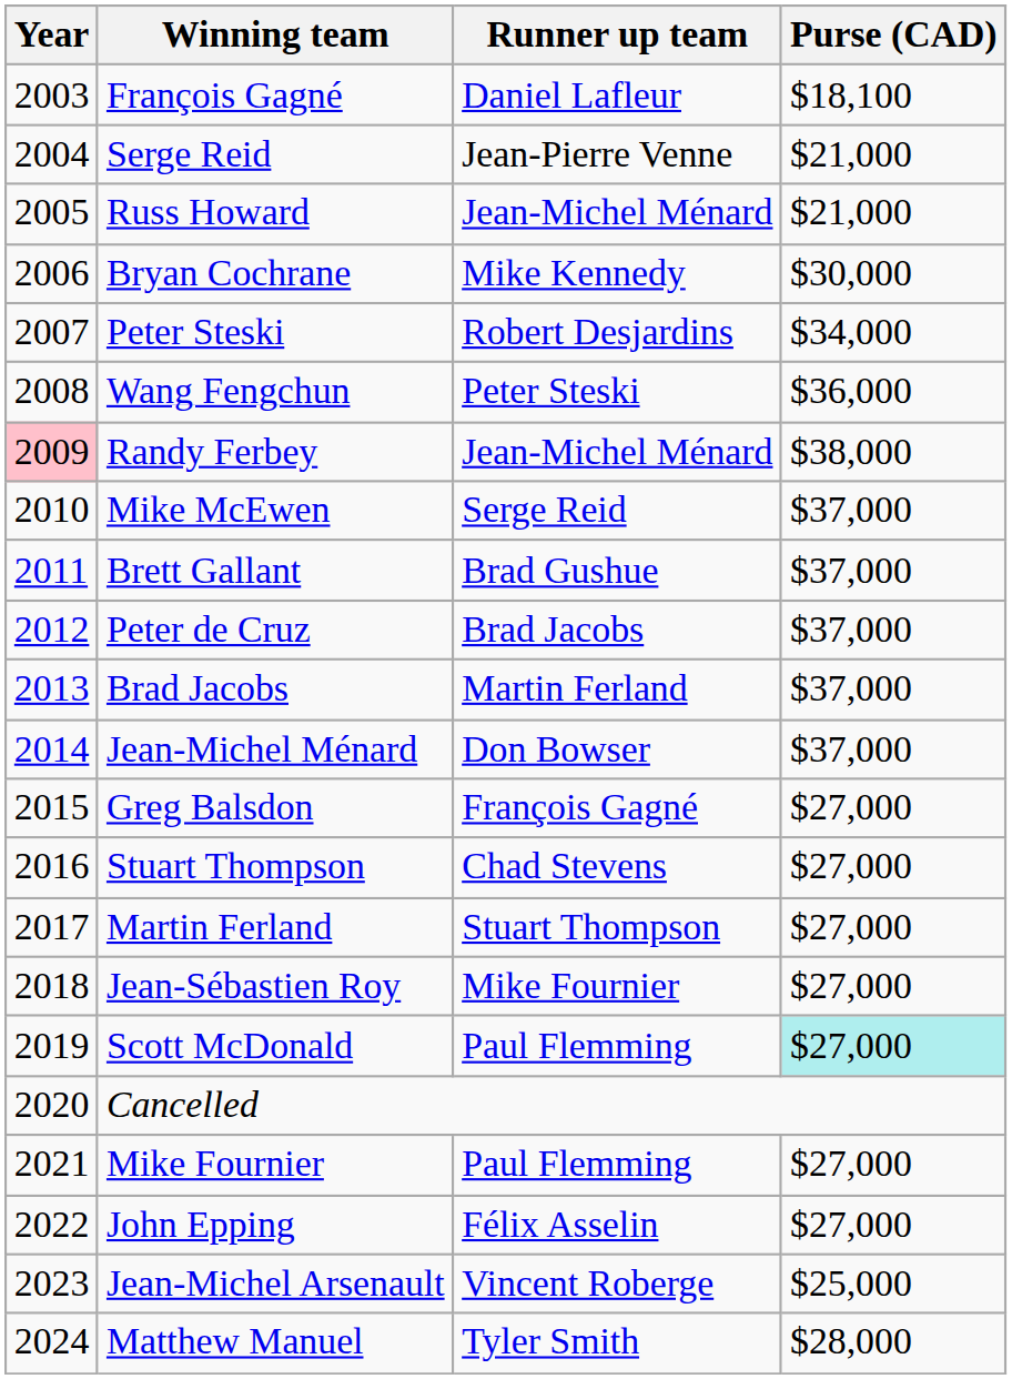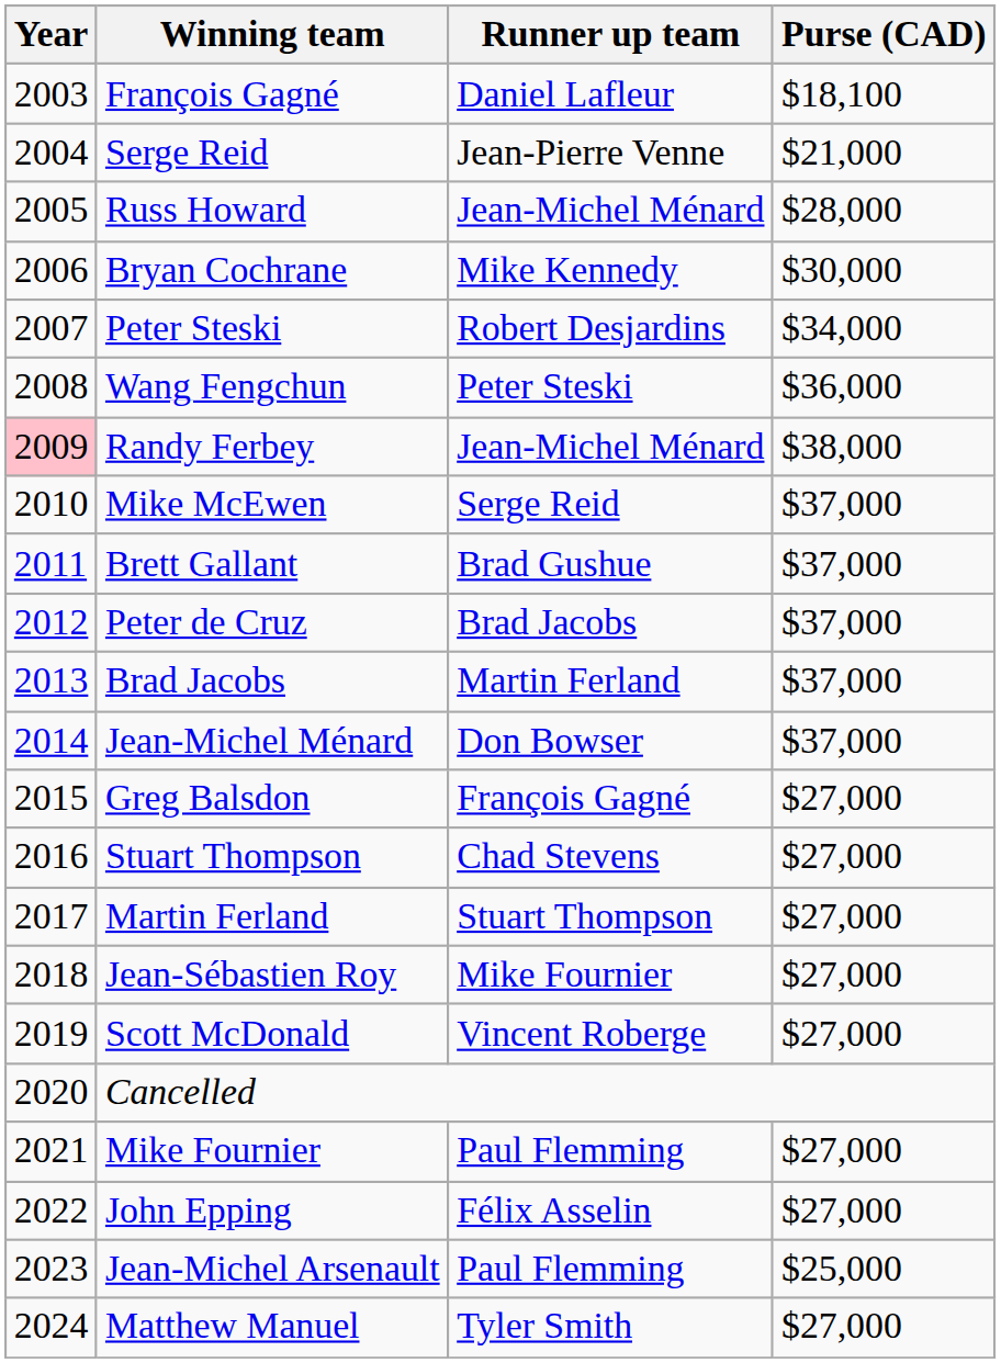Russ Howard | Purse (CAD): $21,000 -> $28,000
Scott McDonald | Runner up team: Paul Flemming -> Vincent Roberge
Scott McDonald | Purse (CAD): paleturquoise background -> no background
Jean-Michel Arsenault | Runner up team: Vincent Roberge -> Paul Flemming
Matthew Manuel | Purse (CAD): $28,000 -> $27,000
